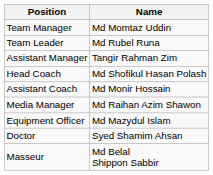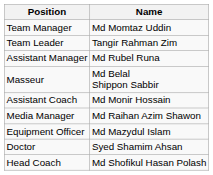Team Leader | Name: Md Rubel Runa -> Tangir Rahman Zim
Assistant Manager | Name: Tangir Rahman Zim -> Md Rubel Runa
rows swapped: Head Coach <-> Masseur
